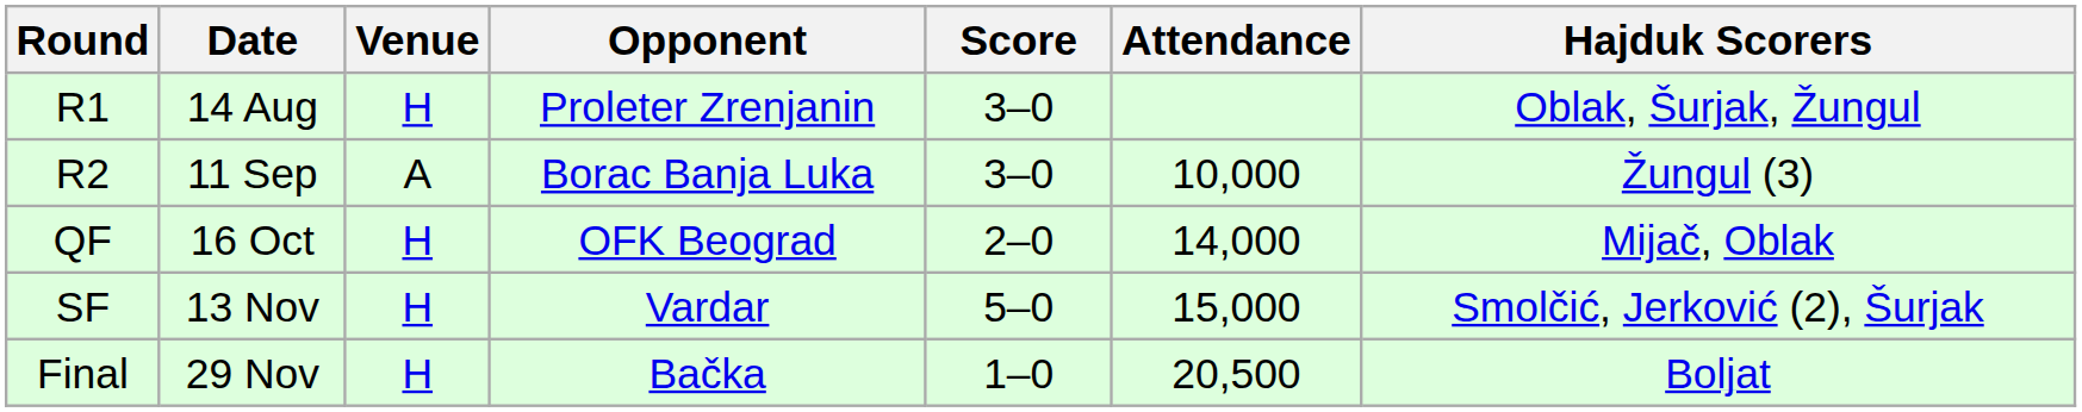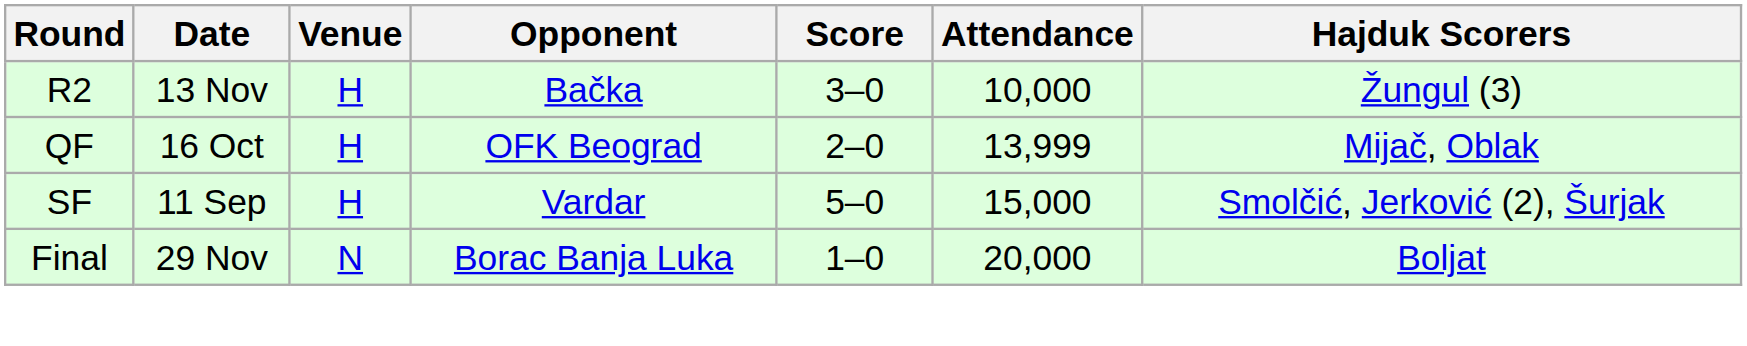- row: R1 | 14 Aug | H | Proleter Zrenjanin | 3–0 | Oblak, Šurjak, Žungul
R2 | Date: 11 Sep -> 13 Nov
R2 | Venue: A -> H
R2 | Opponent: Borac Banja Luka -> Bačka
QF | Attendance: 14,000 -> 13,999
SF | Date: 13 Nov -> 11 Sep
Final | Venue: H -> N
Final | Opponent: Bačka -> Borac Banja Luka
Final | Attendance: 20,500 -> 20,000
